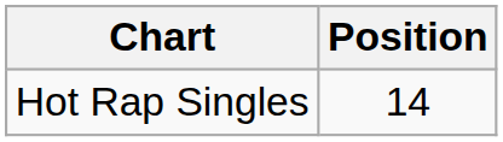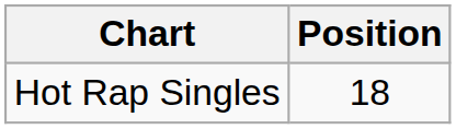Hot Rap Singles | Position: 14 -> 18
